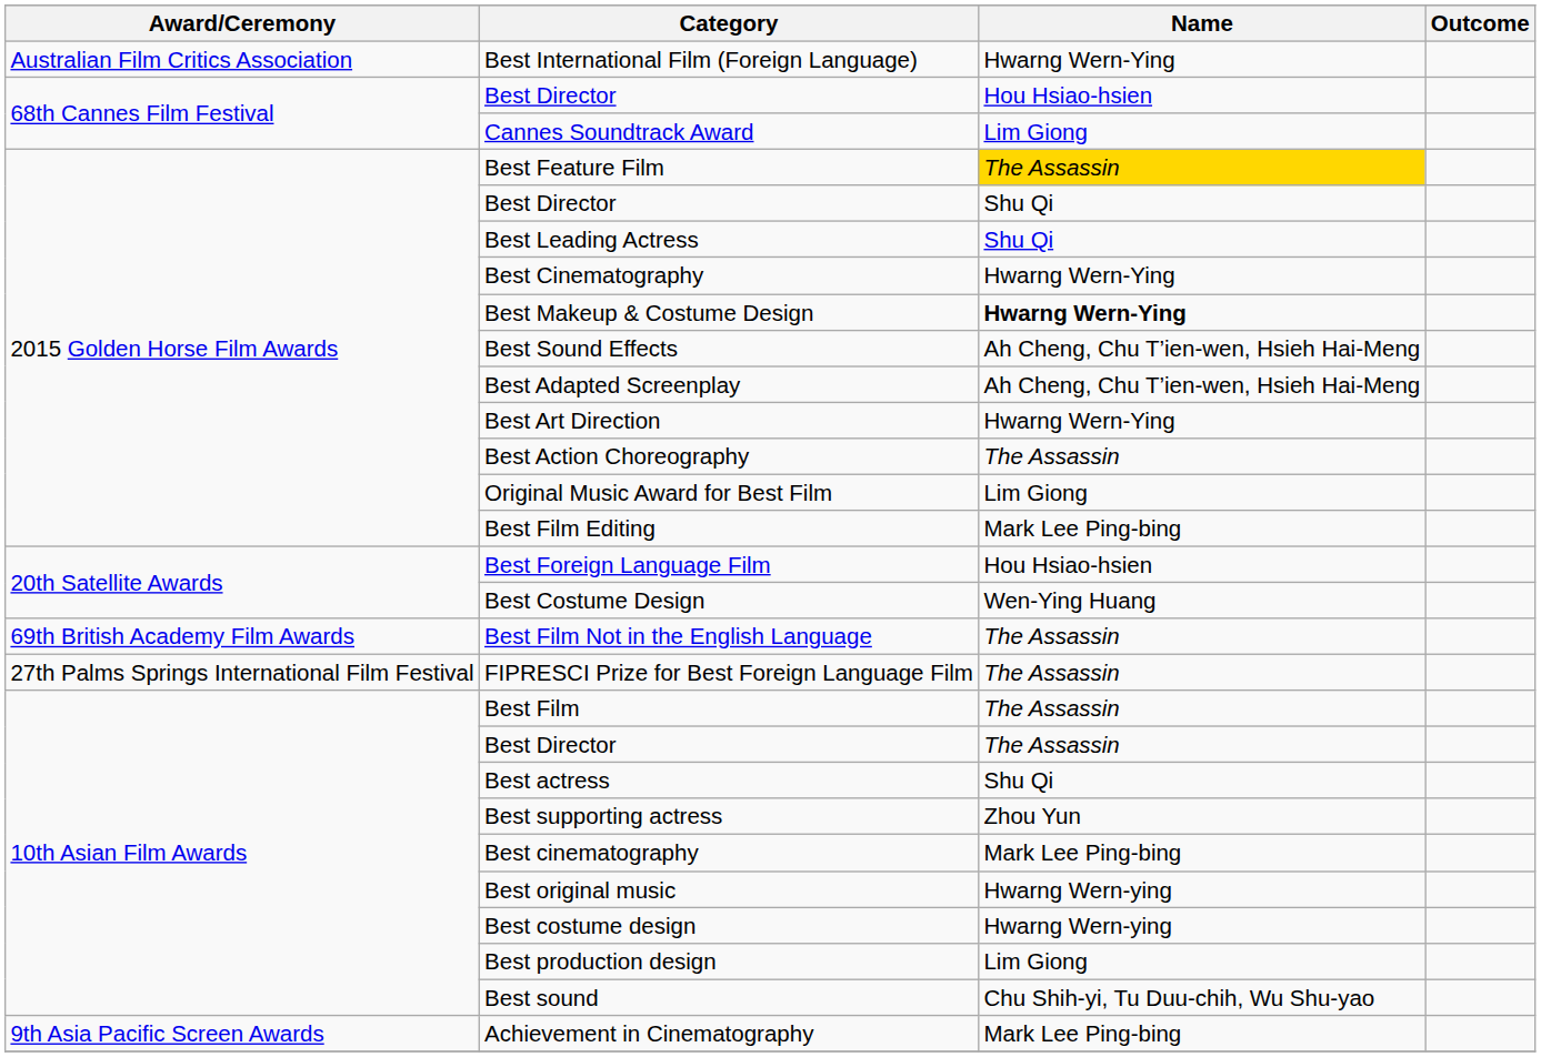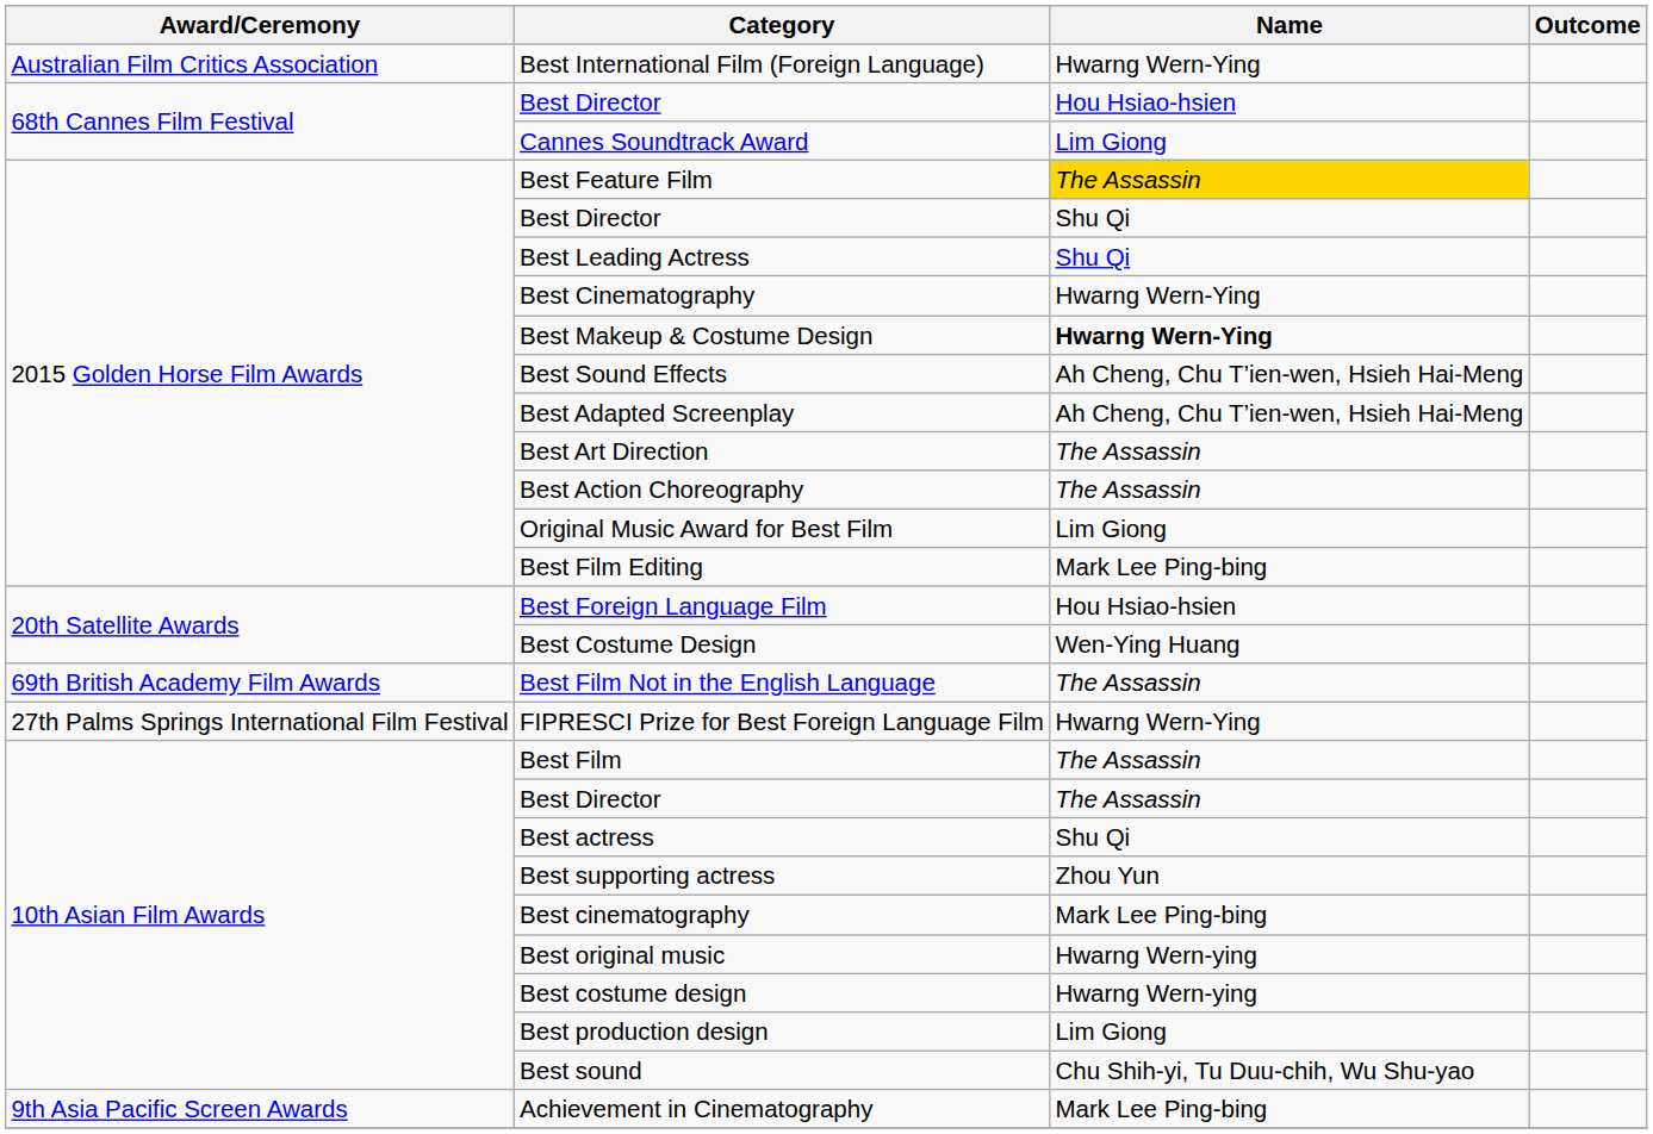Best Art Direction | Name: Hwarng Wern-Ying -> The Assassin
FIPRESCI Prize for Best Foreign Language Film | Name: The Assassin -> Hwarng Wern-Ying
